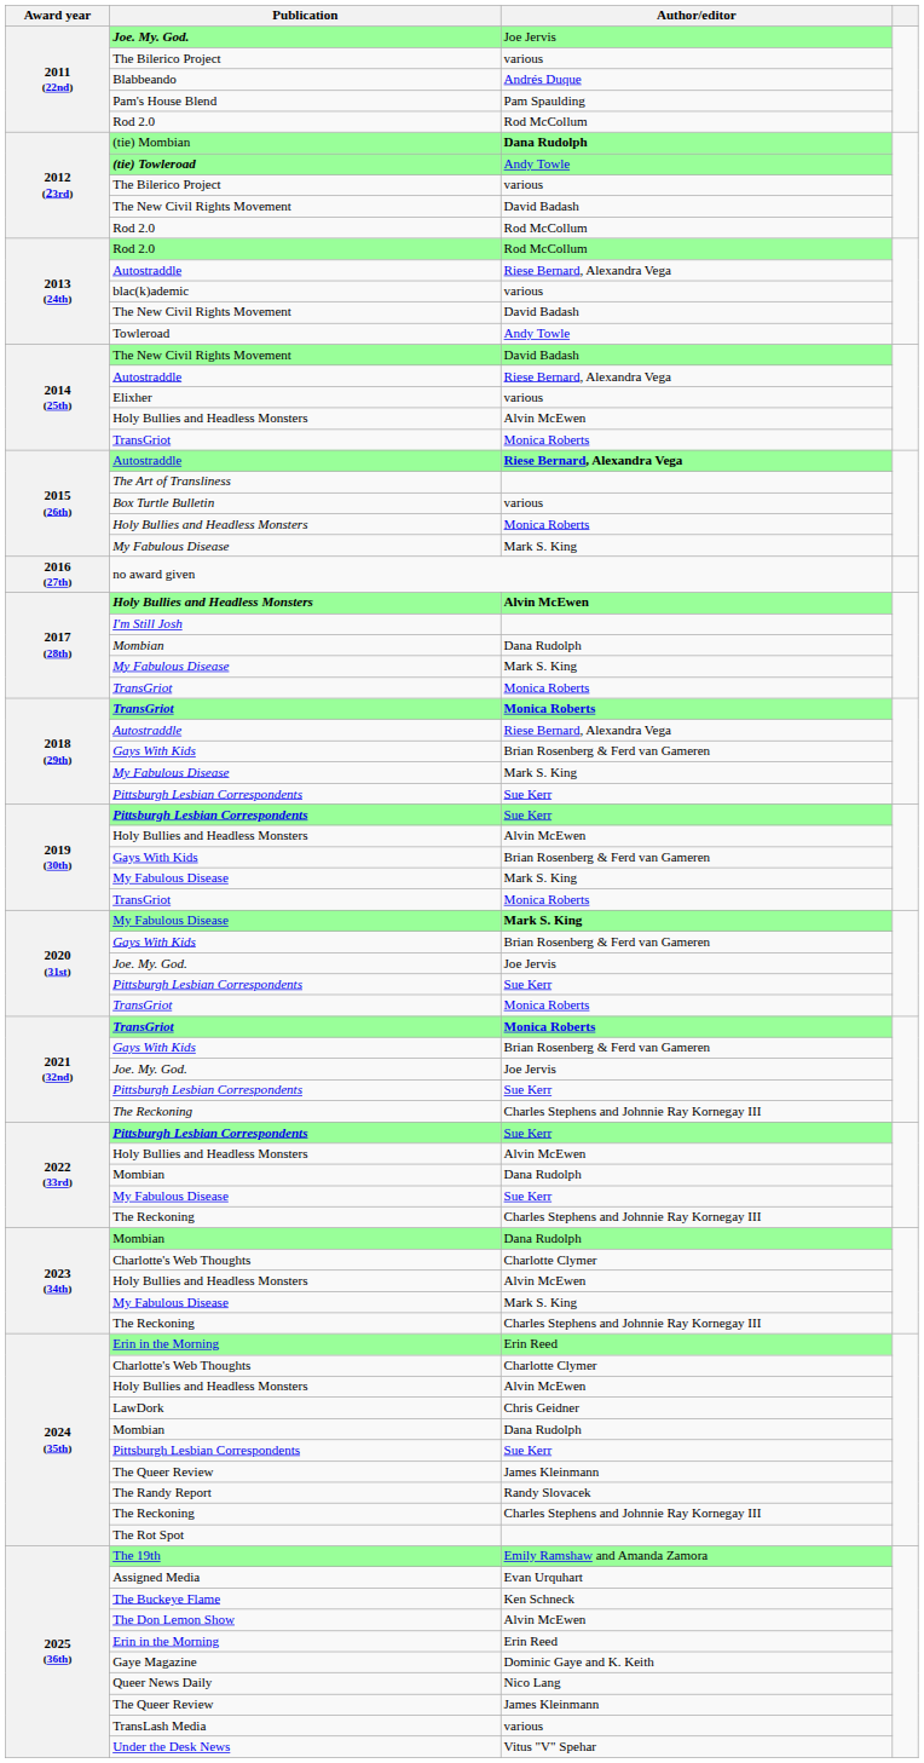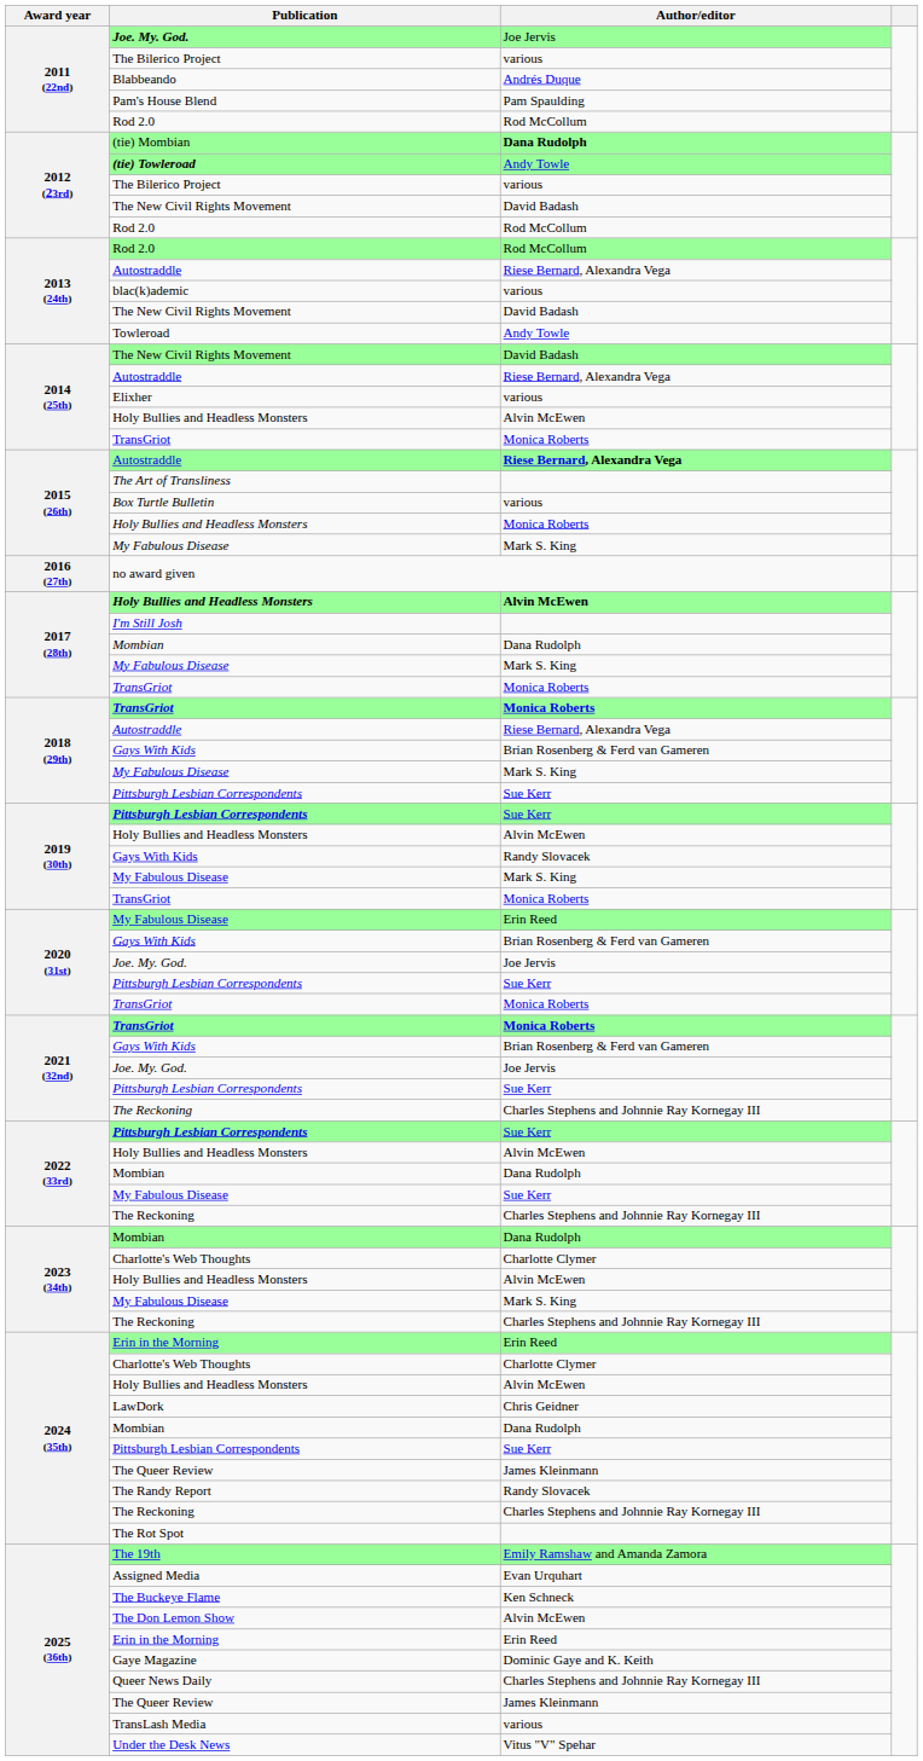2019 (30th) / Gays With Kids | Author/editor: Brian Rosenberg & Ferd van Gameren -> Randy Slovacek
2020 (31st) / My Fabulous Disease | Author/editor: Mark S. King -> Erin Reed
Queer News Daily | Author/editor: Nico Lang -> Charles Stephens and Johnnie Ray Kornegay III
